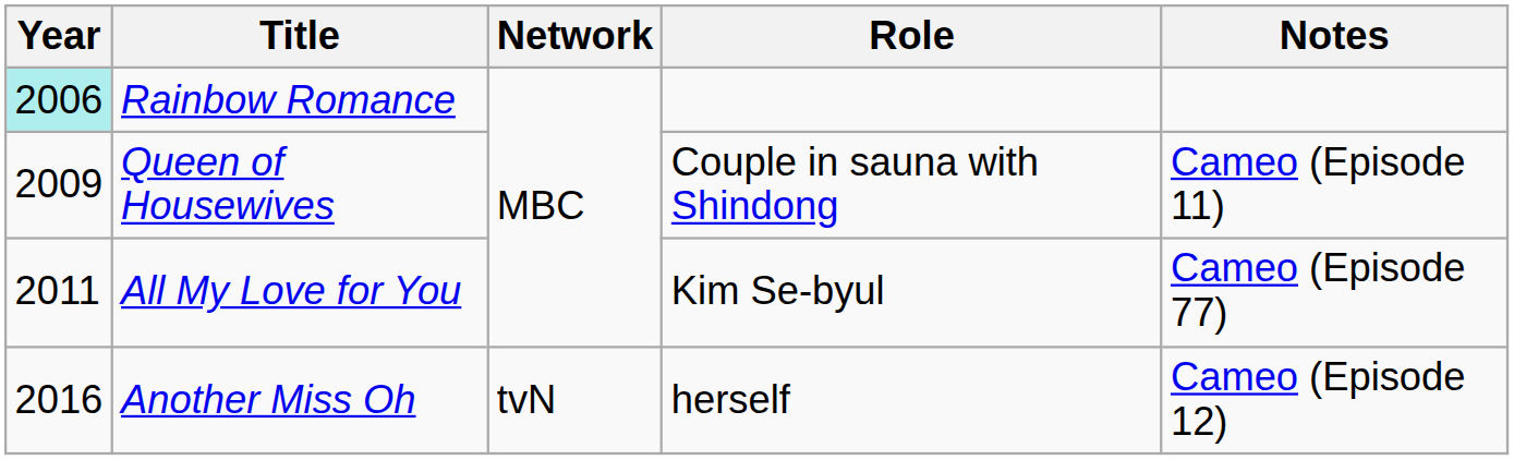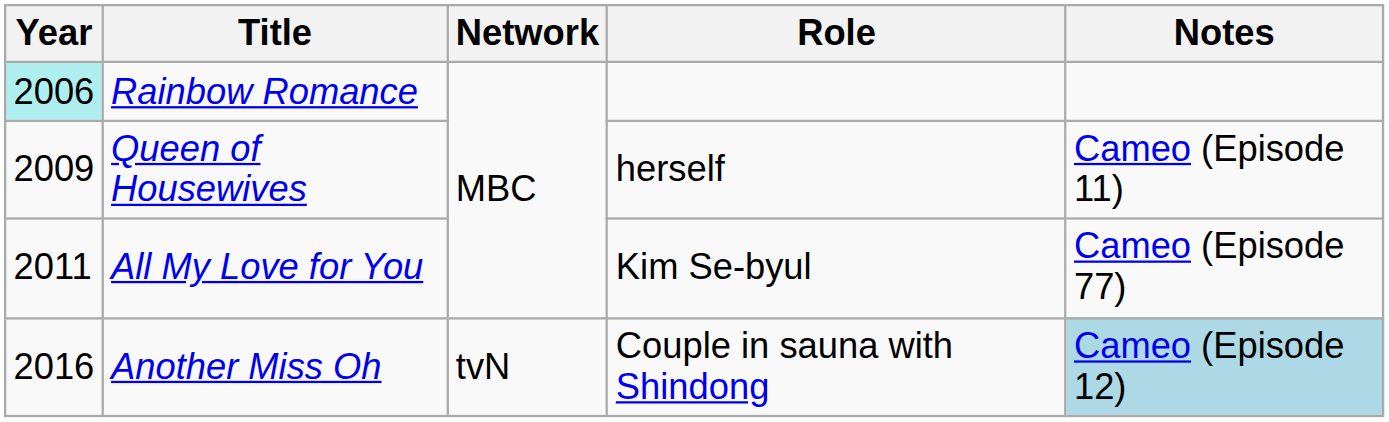Queen of Housewives | Role: Couple in sauna with Shindong -> herself
Another Miss Oh | Role: herself -> Couple in sauna with Shindong
Another Miss Oh | Notes: no background -> lightblue background
